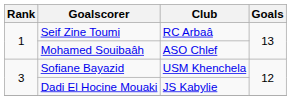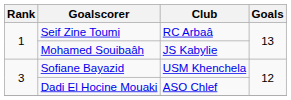Mohamed Souibaâh | Club: ASO Chlef -> JS Kabylie
Dadi El Hocine Mouaki | Club: JS Kabylie -> ASO Chlef
